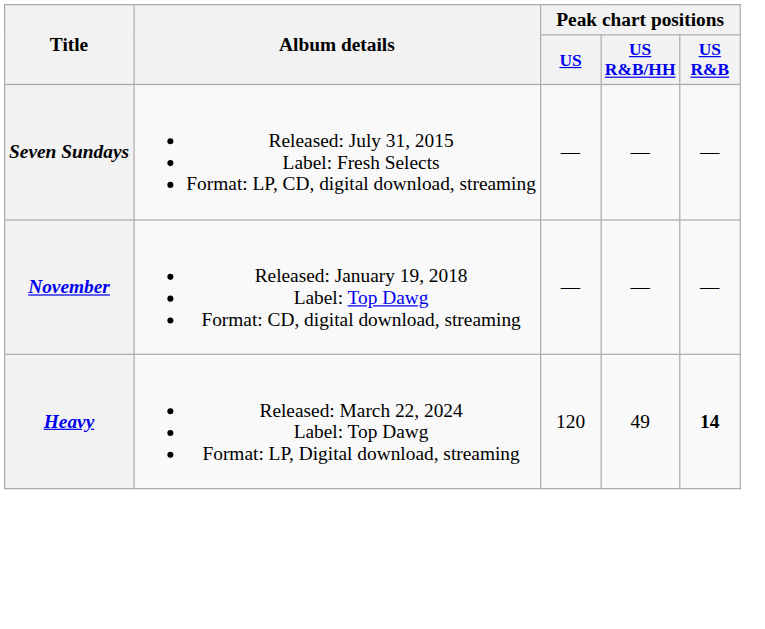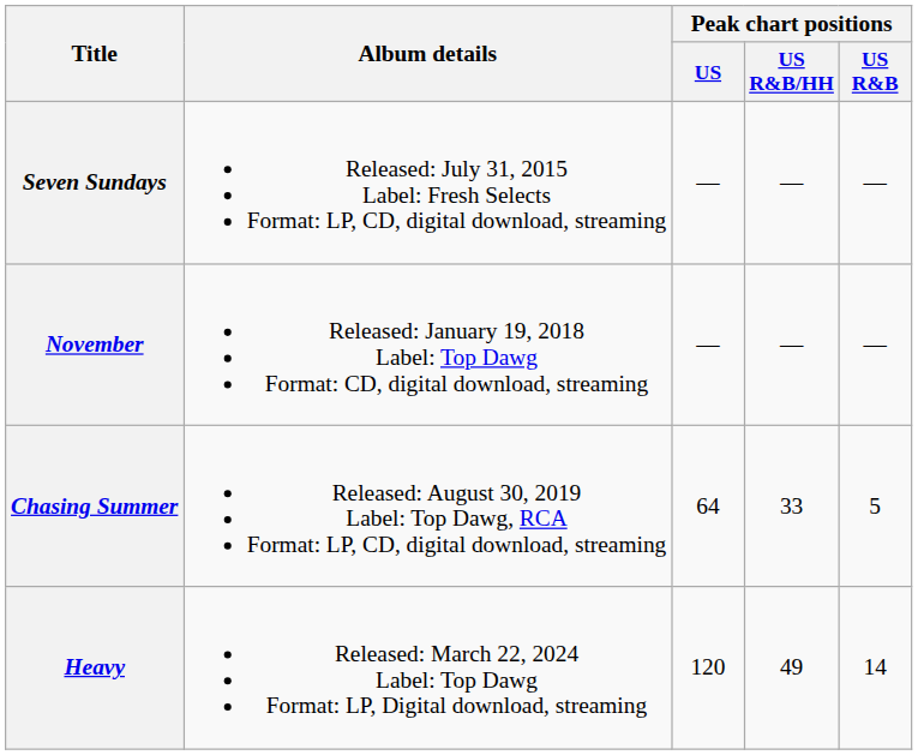+ row: Chasing Summer | Released: August 30, 2019 Label: Top Dawg, RCA Format: LP, CD, digital download, streaming | 64 | 33 | 5
Heavy | Peak chart positions / US R&B: bold -> normal
